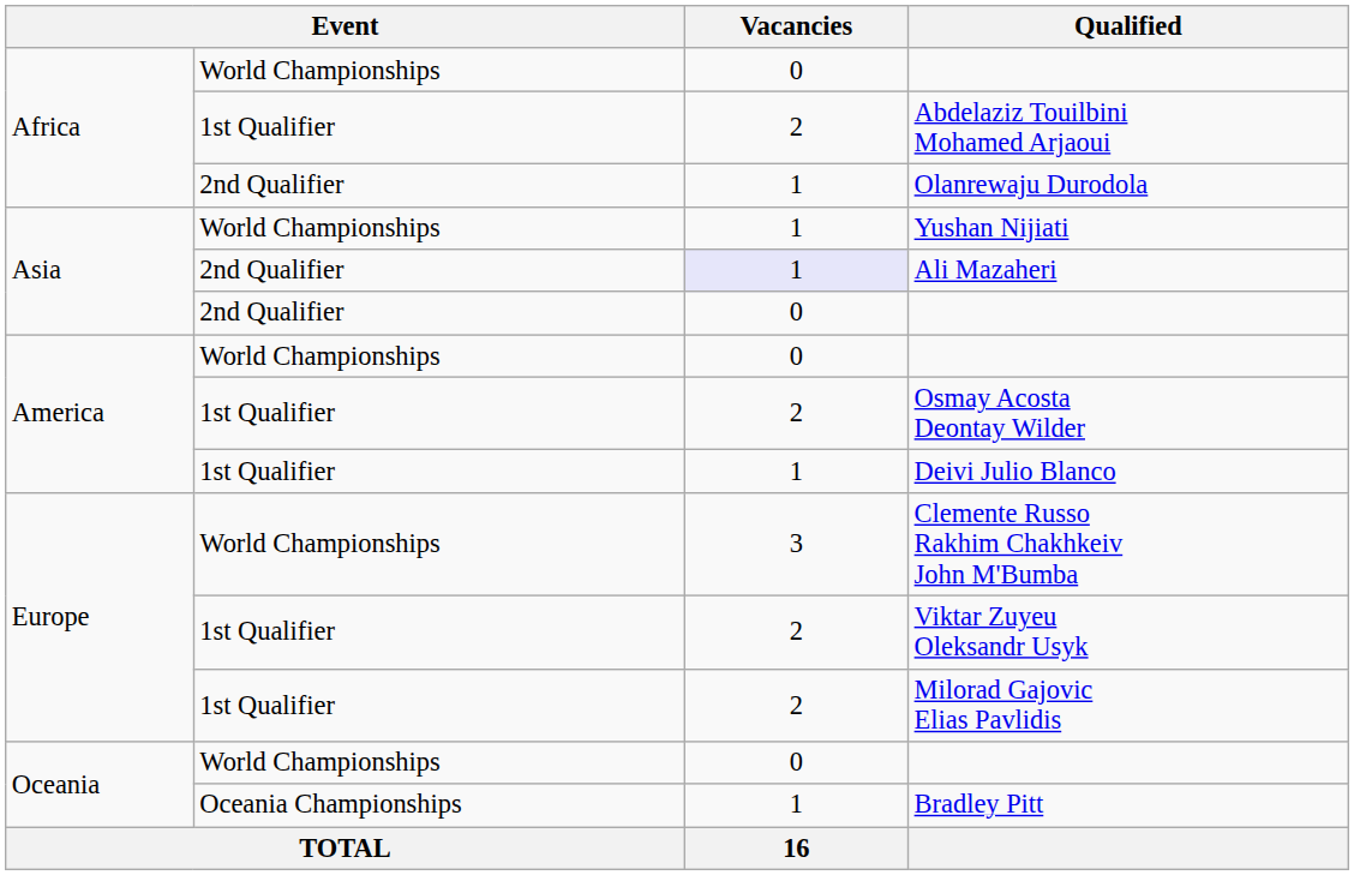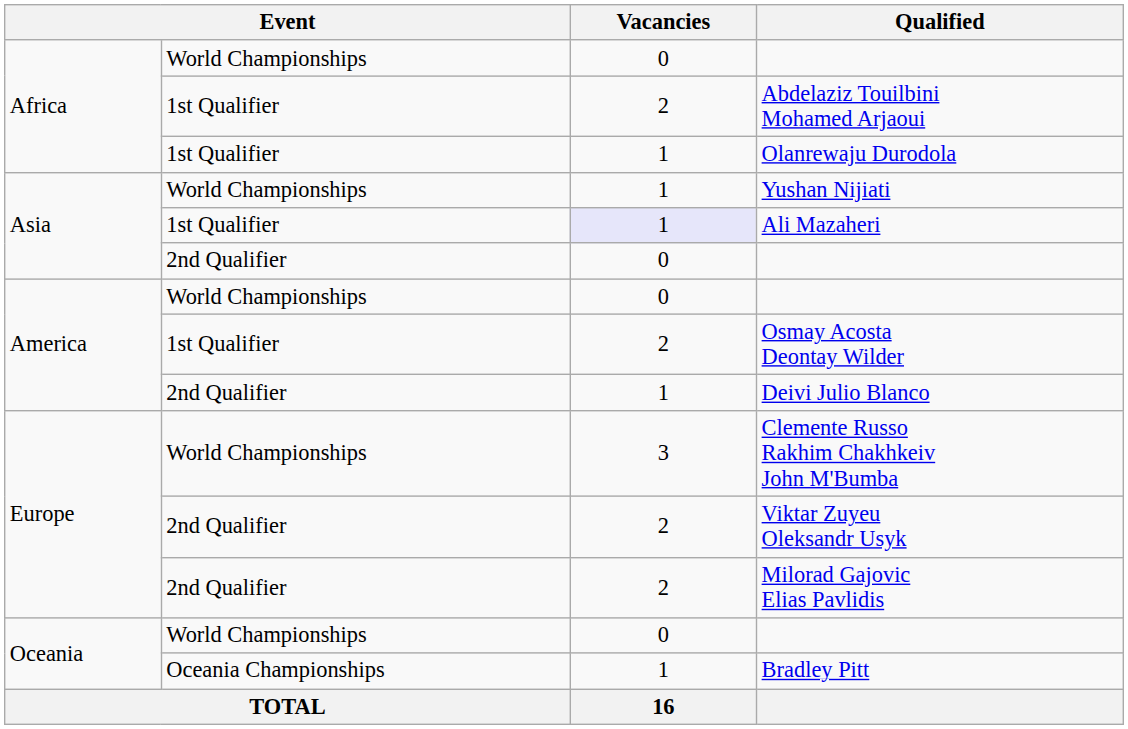Olanrewaju Durodola | column 2: 2nd Qualifier -> 1st Qualifier
Ali Mazaheri | column 2: 2nd Qualifier -> 1st Qualifier
Deivi Julio Blanco | column 2: 1st Qualifier -> 2nd Qualifier
Viktar Zuyeu Oleksandr Usyk | column 2: 1st Qualifier -> 2nd Qualifier
Milorad Gajovic Elias Pavlidis | column 2: 1st Qualifier -> 2nd Qualifier
